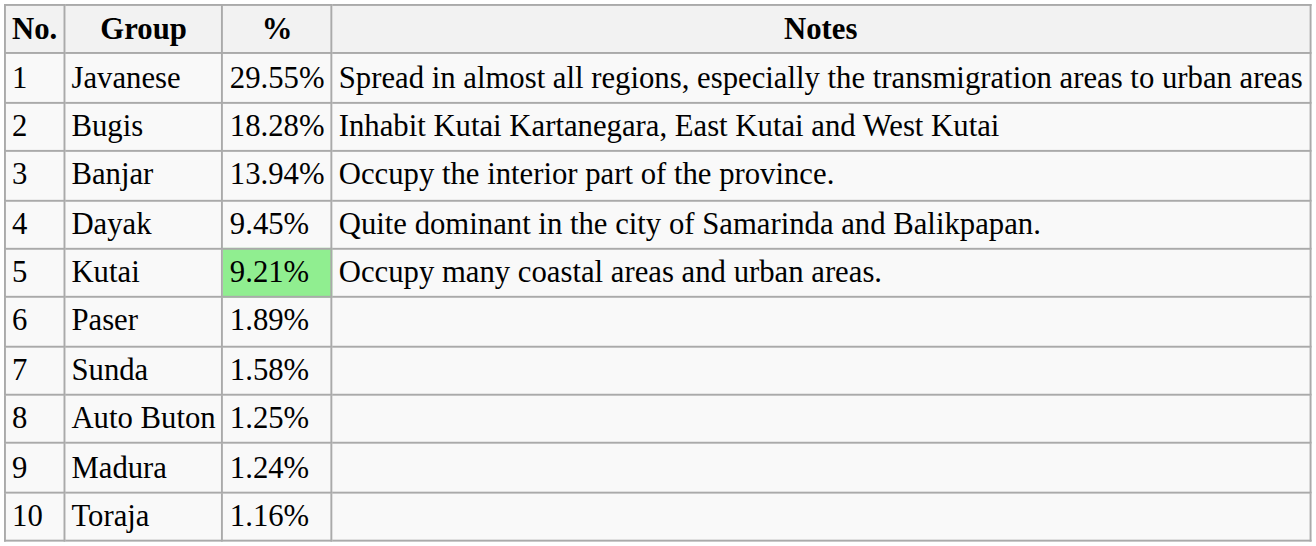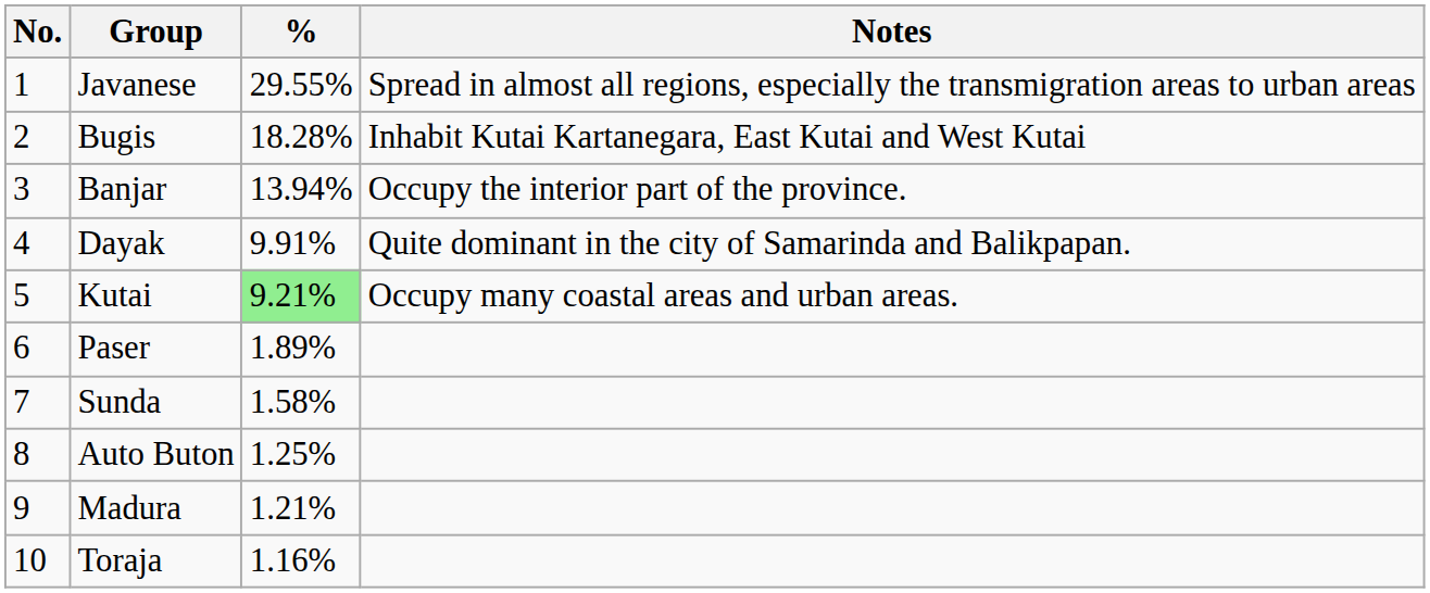Dayak | %: 9.45% -> 9.91%
Madura | %: 1.24% -> 1.21%
